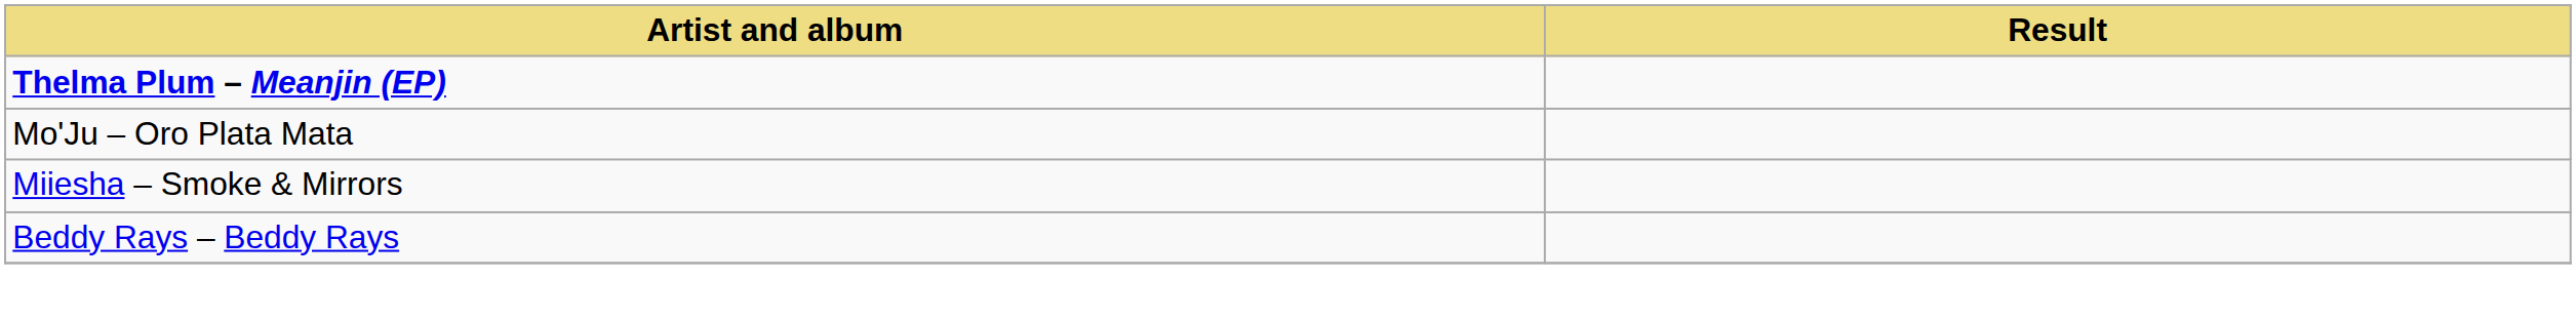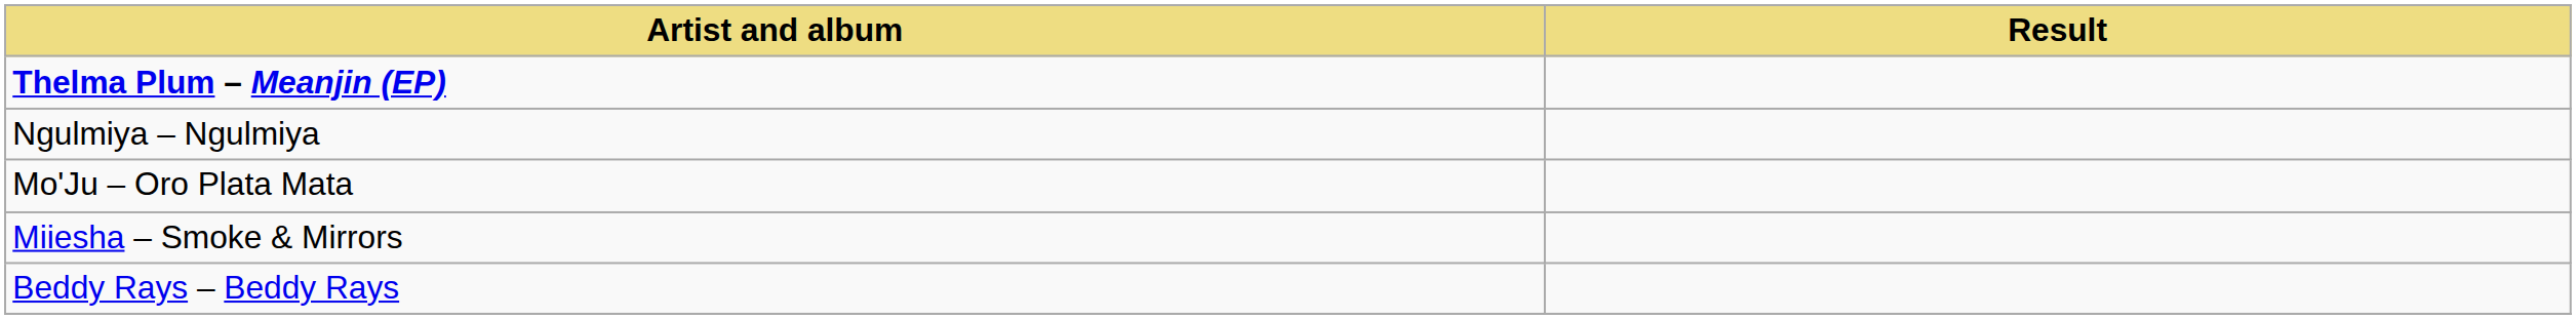+ row: Ngulmiya – Ngulmiya
